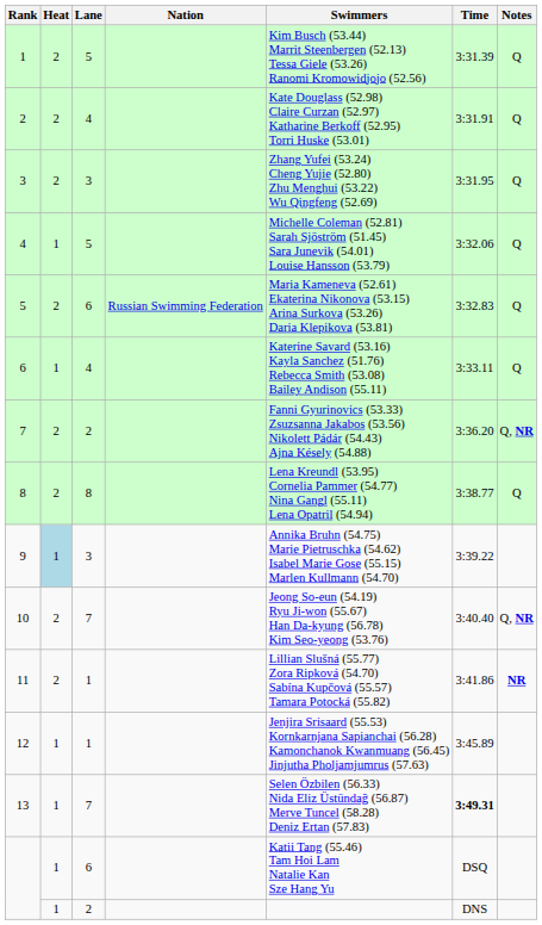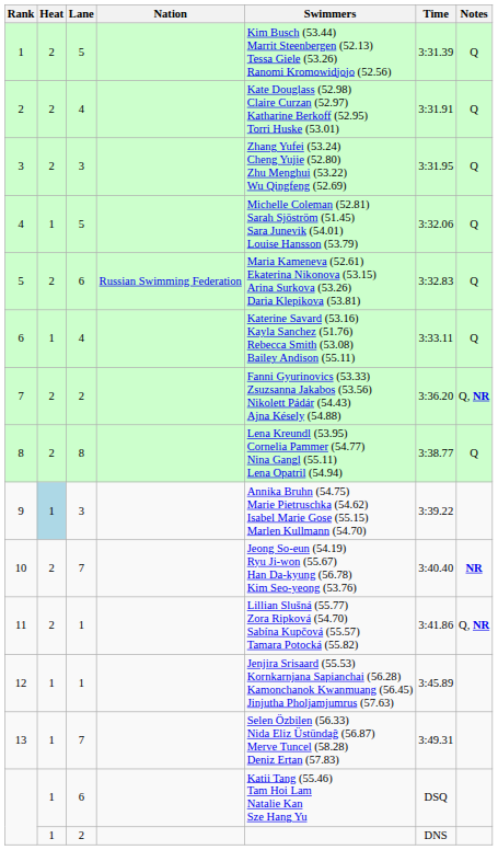10 | Notes: Q, NR -> NR
11 | Notes: NR -> Q, NR
13 | Time: bold -> normal
